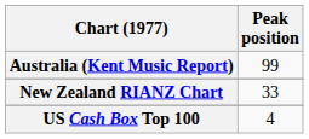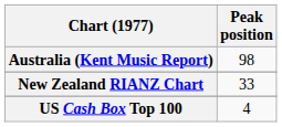Australia (Kent Music Report) | Peak position: 99 -> 98
